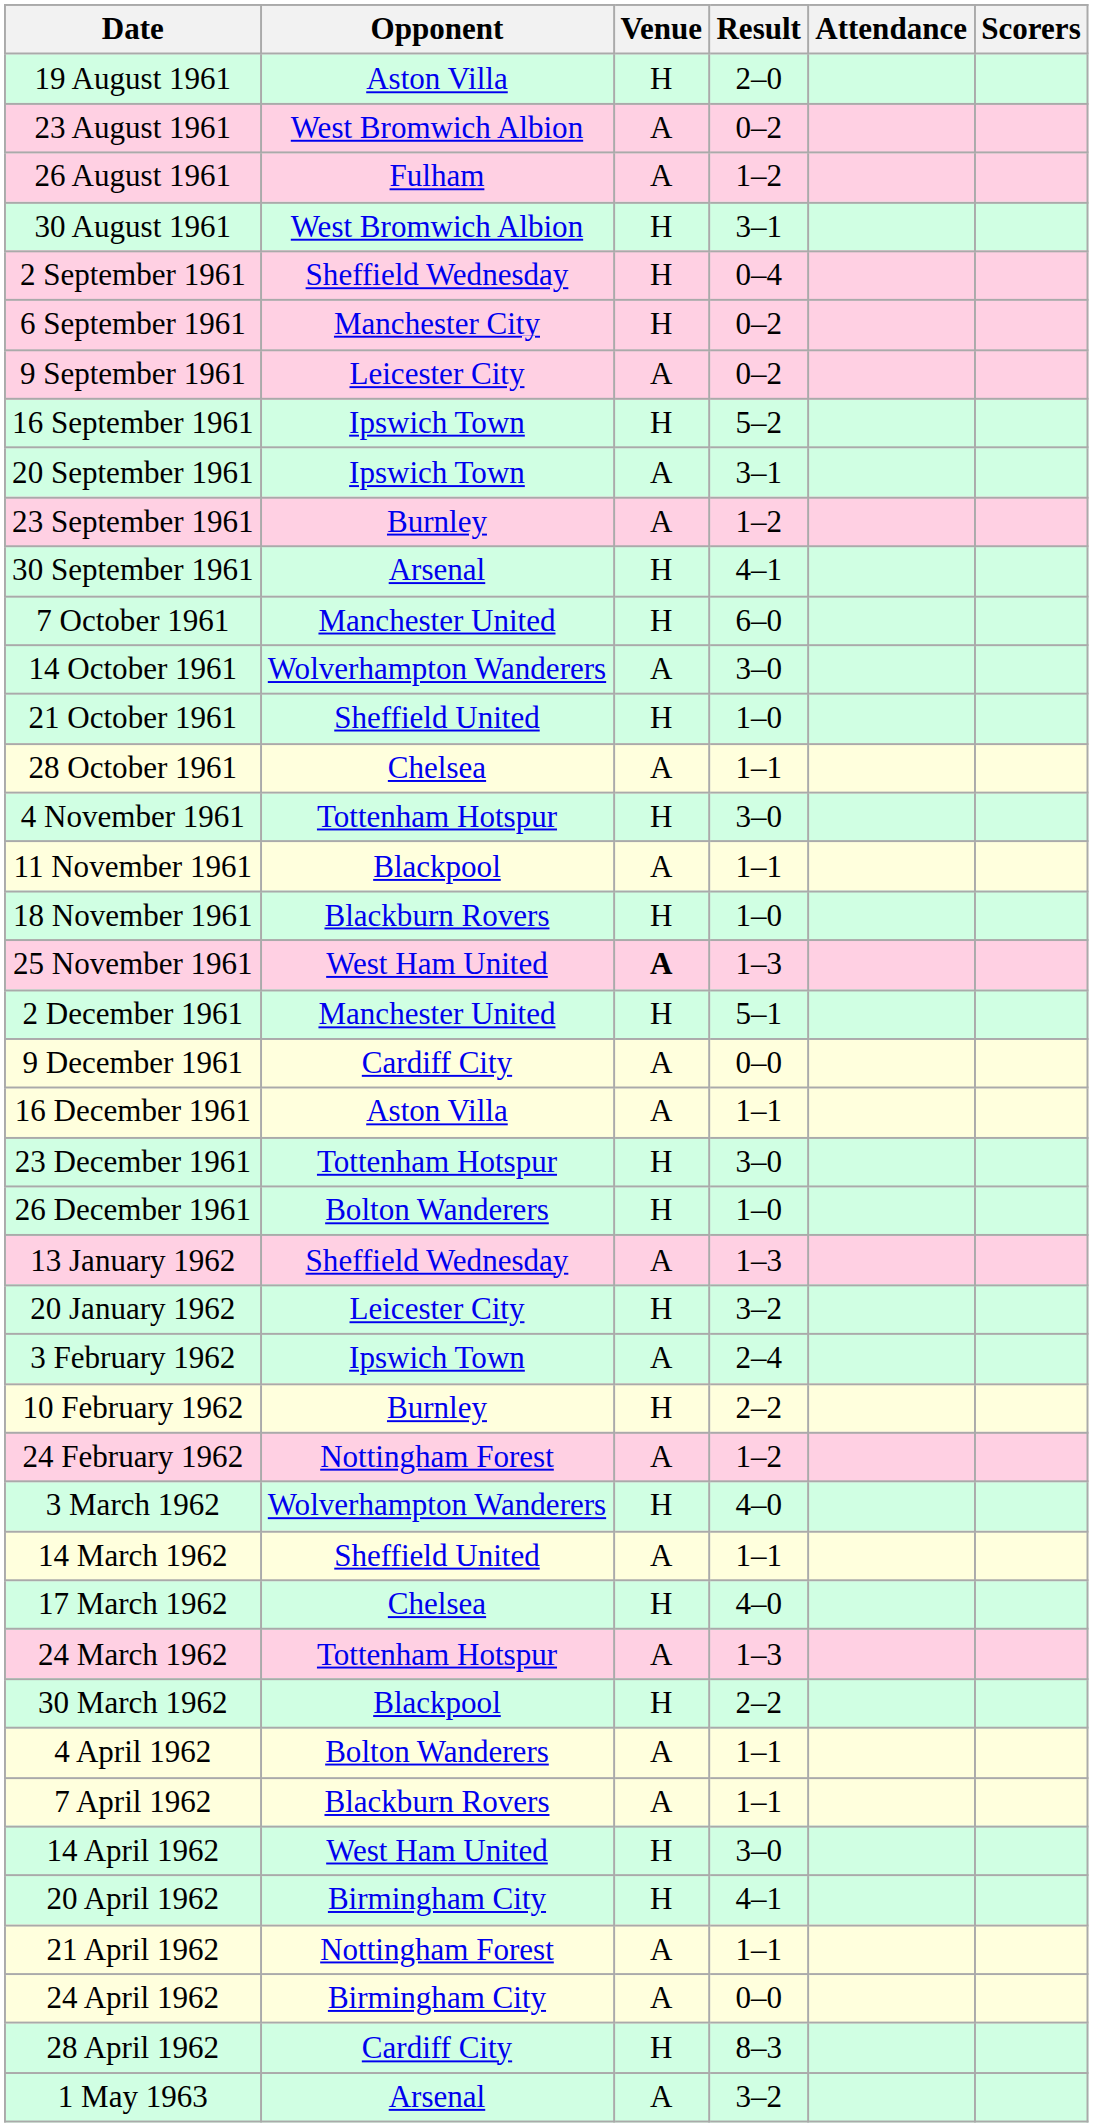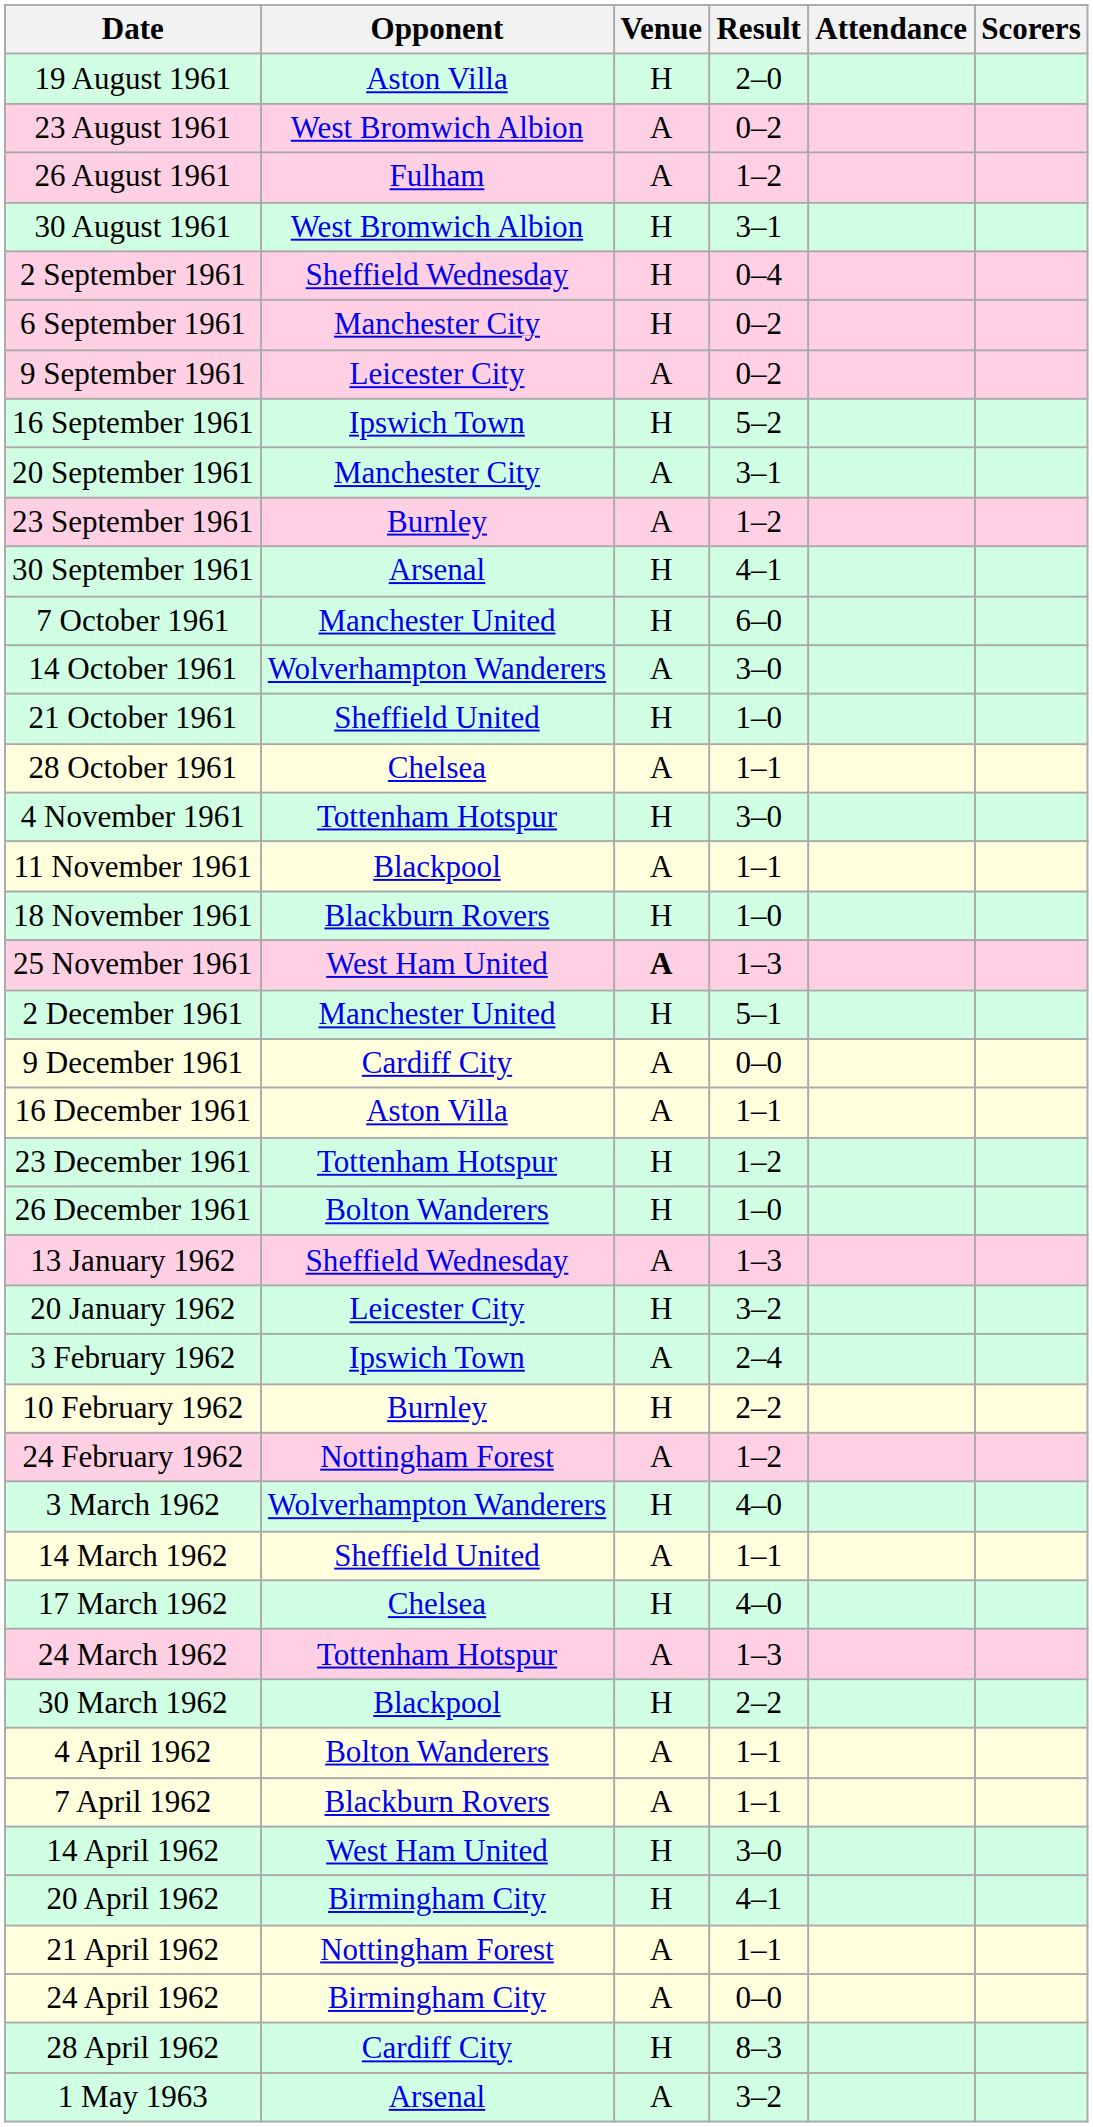20 September 1961 | Opponent: Ipswich Town -> Manchester City
23 December 1961 | Result: 3–0 -> 1–2
